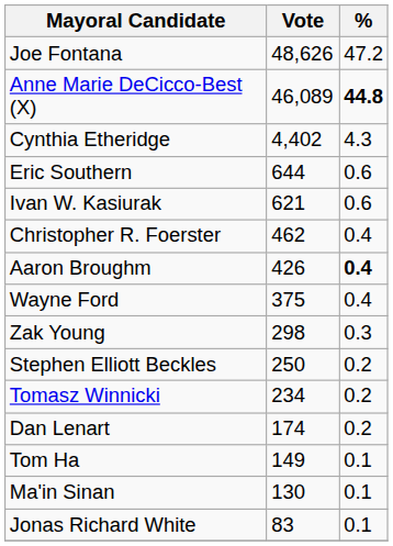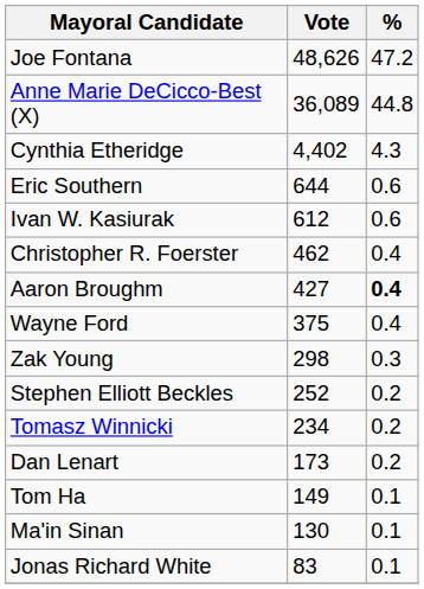Anne Marie DeCicco-Best (X) | Vote: 46,089 -> 36,089
Anne Marie DeCicco-Best (X) | %: bold -> normal
Ivan W. Kasiurak | Vote: 621 -> 612
Aaron Broughm | Vote: 426 -> 427
Stephen Elliott Beckles | Vote: 250 -> 252
Dan Lenart | Vote: 174 -> 173
